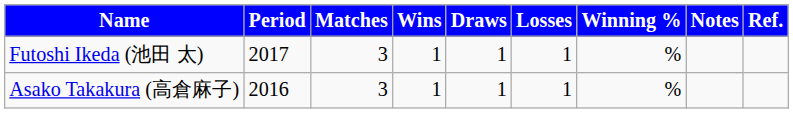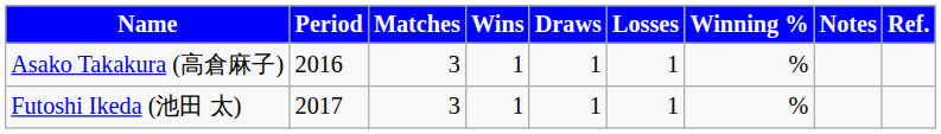rows swapped: Asako Takakura (高倉麻子) <-> Futoshi Ikeda (池田 太)
